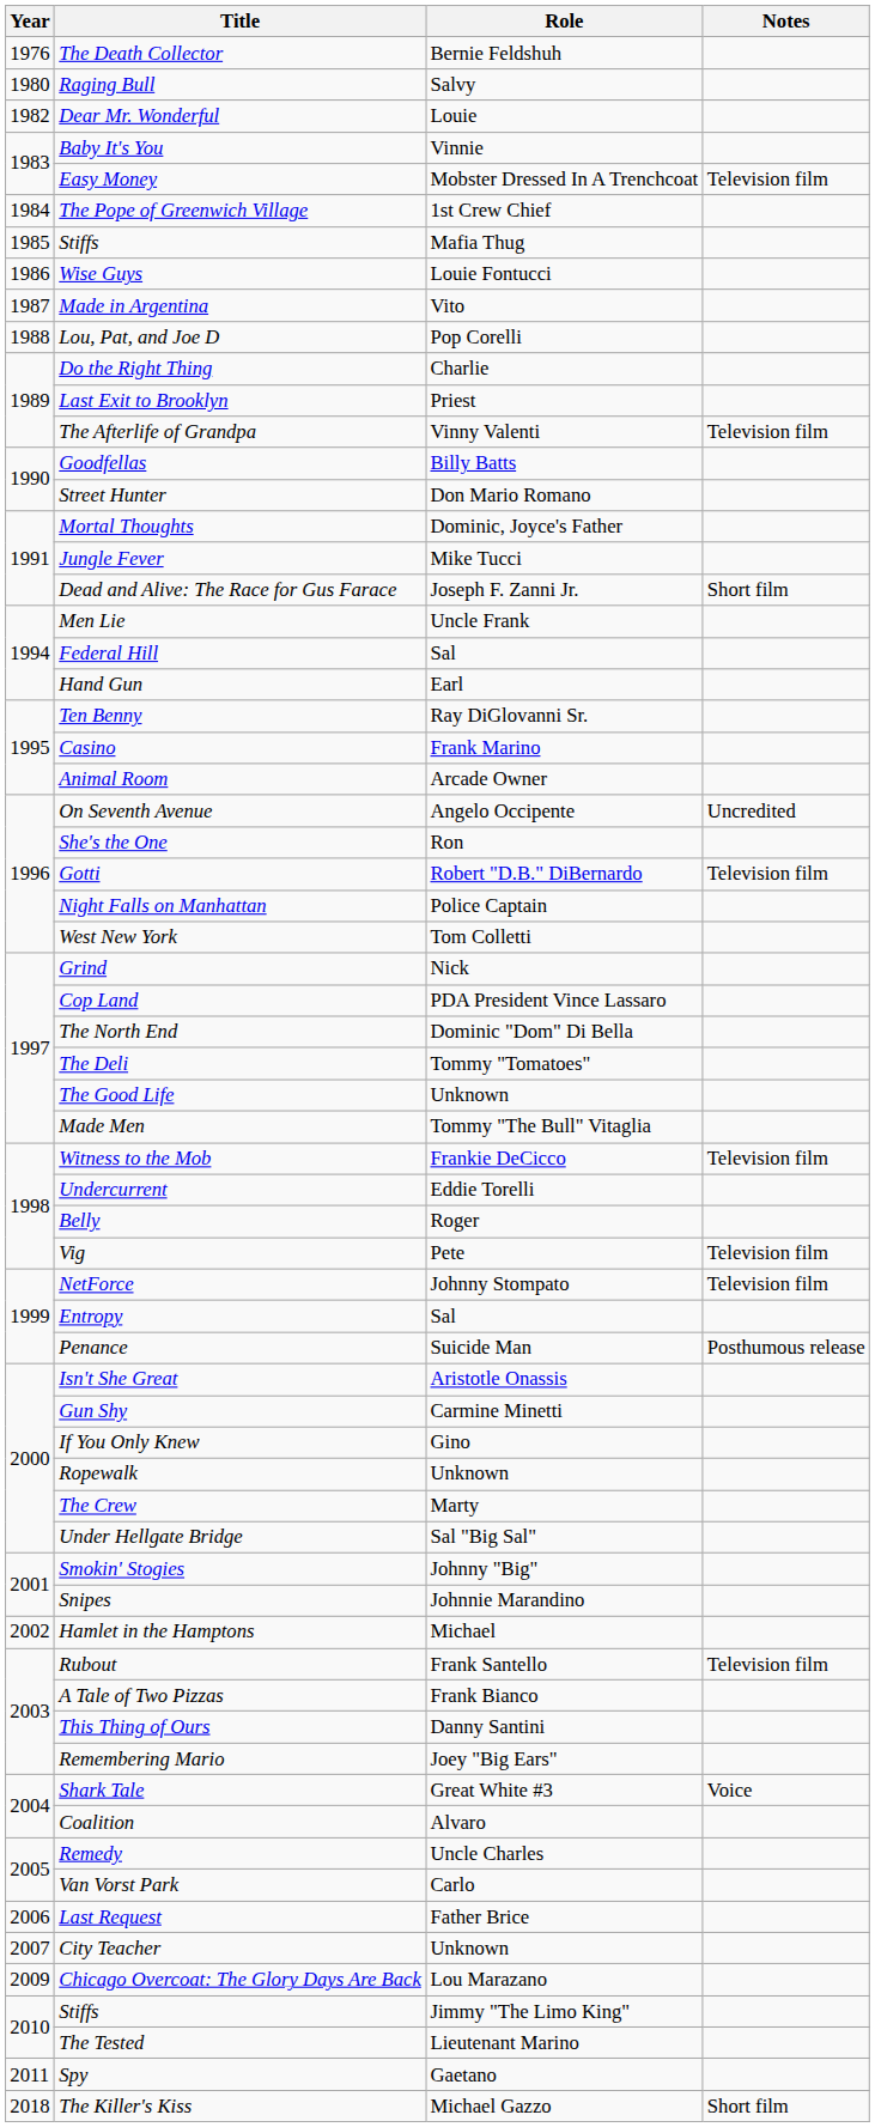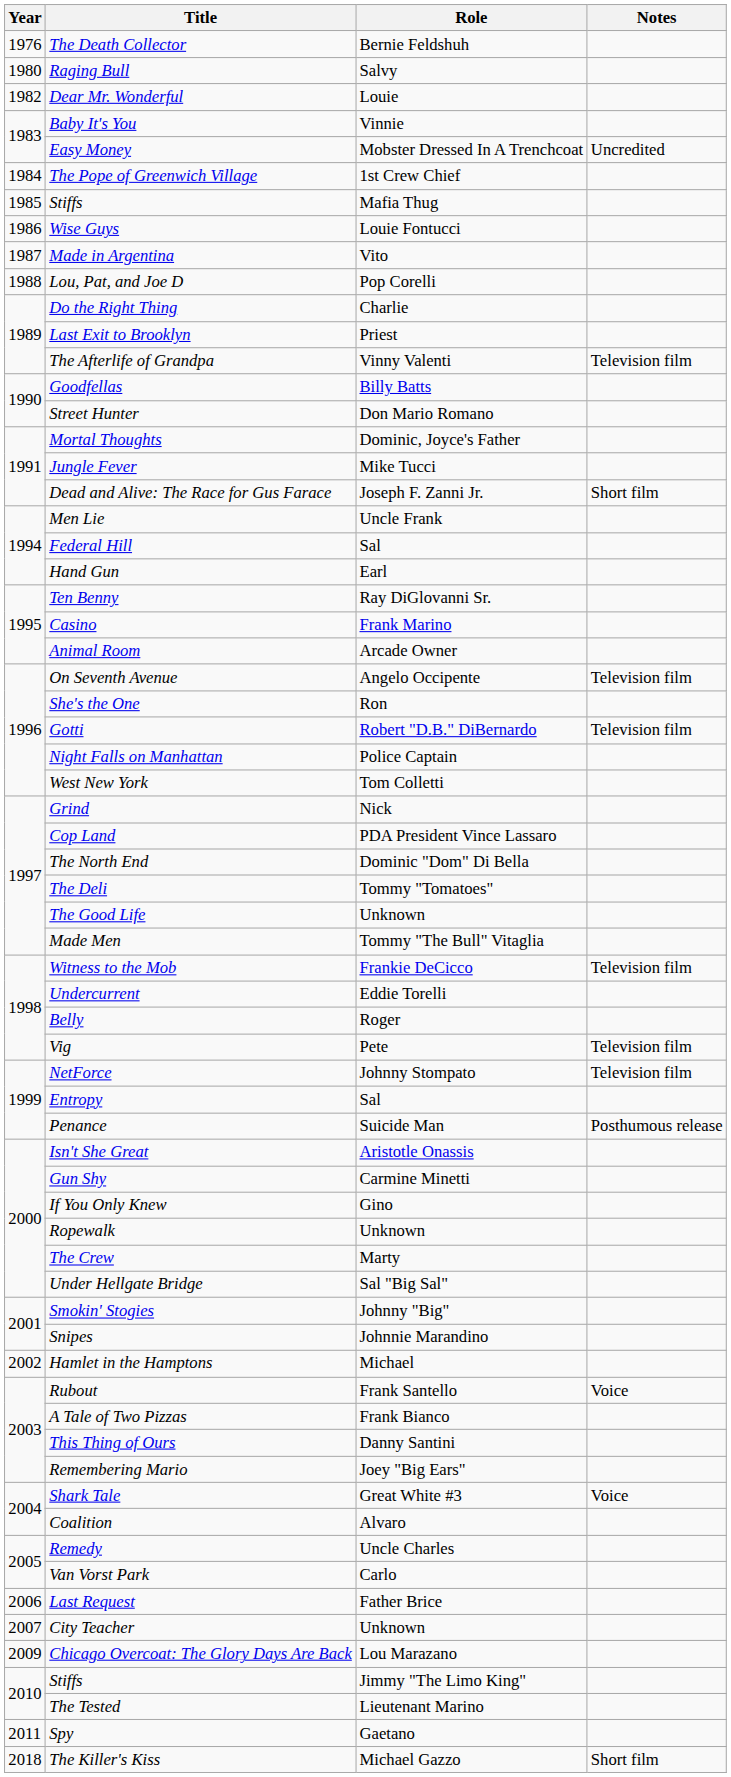Easy Money | Notes: Television film -> Uncredited
On Seventh Avenue | Notes: Uncredited -> Television film
Rubout | Notes: Television film -> Voice
